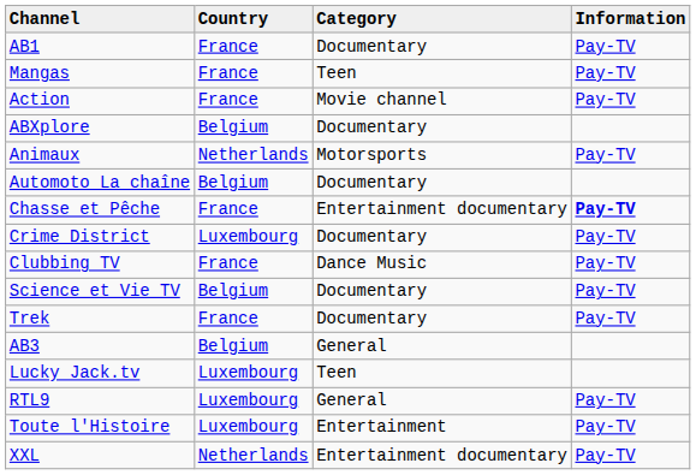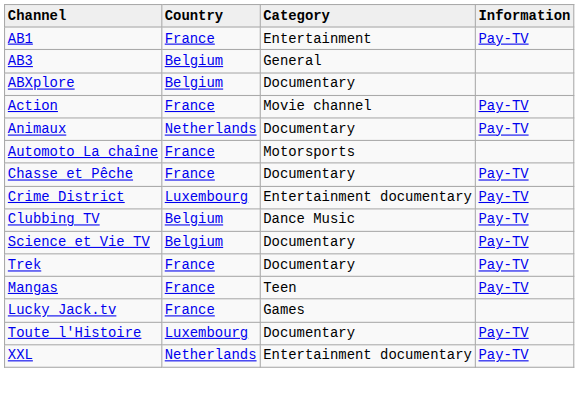AB1 | Category: Documentary -> Entertainment
rows swapped: AB3 <-> Mangas
rows swapped: ABXplore <-> Action
Animaux | Category: Motorsports -> Documentary
Automoto La chaîne | Country: Belgium -> France
Automoto La chaîne | Category: Documentary -> Motorsports
Chasse et Pêche | Category: Entertainment documentary -> Documentary
Chasse et Pêche | Information: bold -> normal
Crime District | Category: Documentary -> Entertainment documentary
Clubbing TV | Country: France -> Belgium
Lucky Jack.tv | Country: Luxembourg -> France
Lucky Jack.tv | Category: Teen -> Games
- row: RTL9 | Luxembourg | General | Pay-TV
Toute l'Histoire | Category: Entertainment -> Documentary
